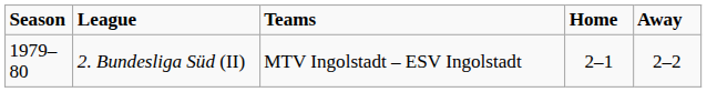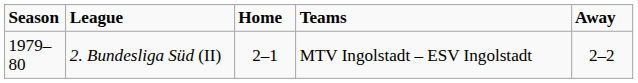columns swapped: Teams <-> Home
